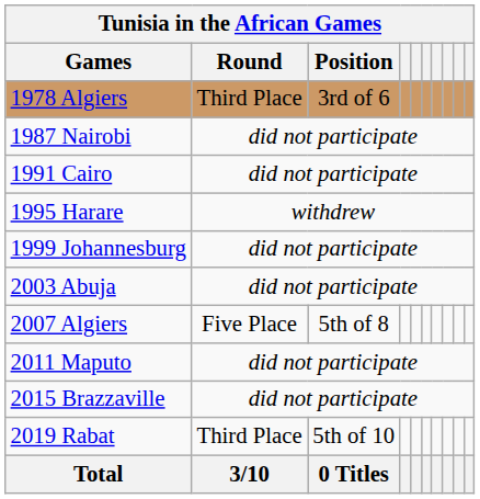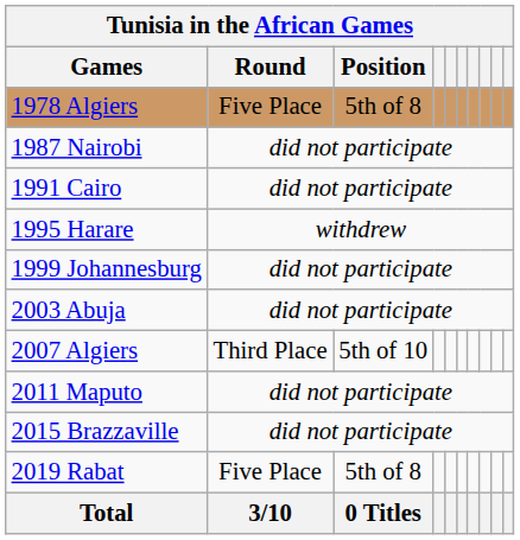1978 Algiers | Round: Third Place -> Five Place
1978 Algiers | Position: 3rd of 6 -> 5th of 8
2007 Algiers | Round: Five Place -> Third Place
2007 Algiers | Position: 5th of 8 -> 5th of 10
2019 Rabat | Round: Third Place -> Five Place
2019 Rabat | Position: 5th of 10 -> 5th of 8
